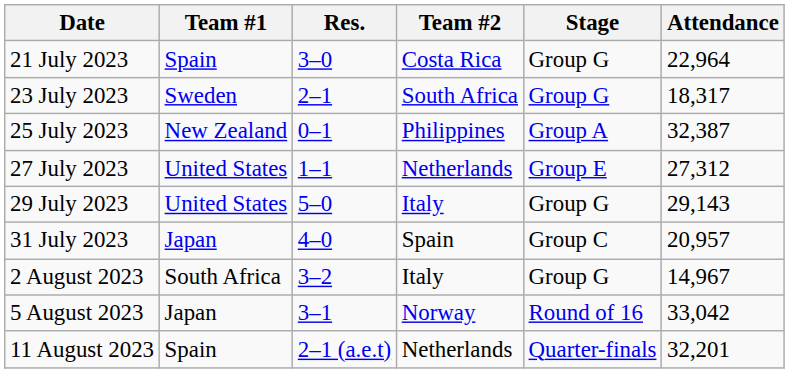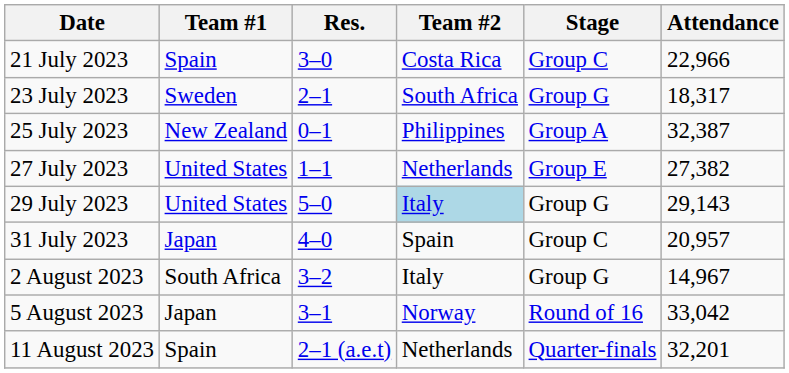21 July 2023 | Stage: Group G -> Group C
21 July 2023 | Attendance: 22,964 -> 22,966
27 July 2023 | Attendance: 27,312 -> 27,382
29 July 2023 | Team #2: no background -> lightblue background
